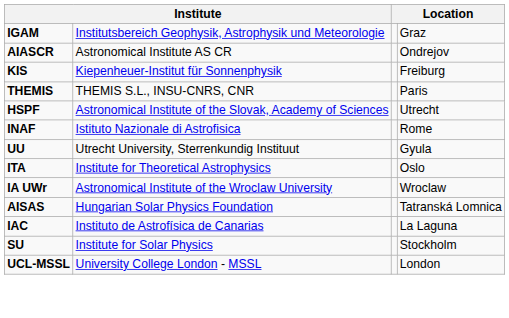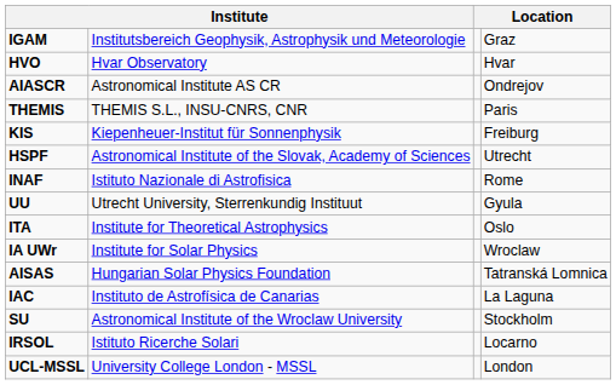+ row: HVO | Hvar Observatory | Hvar
rows swapped: THEMIS <-> KIS
IA UWr | column 2: Astronomical Institute of the Wroclaw University -> Institute for Solar Physics
SU | column 2: Institute for Solar Physics -> Astronomical Institute of the Wroclaw University
+ row: IRSOL | Istituto Ricerche Solari | Locarno
